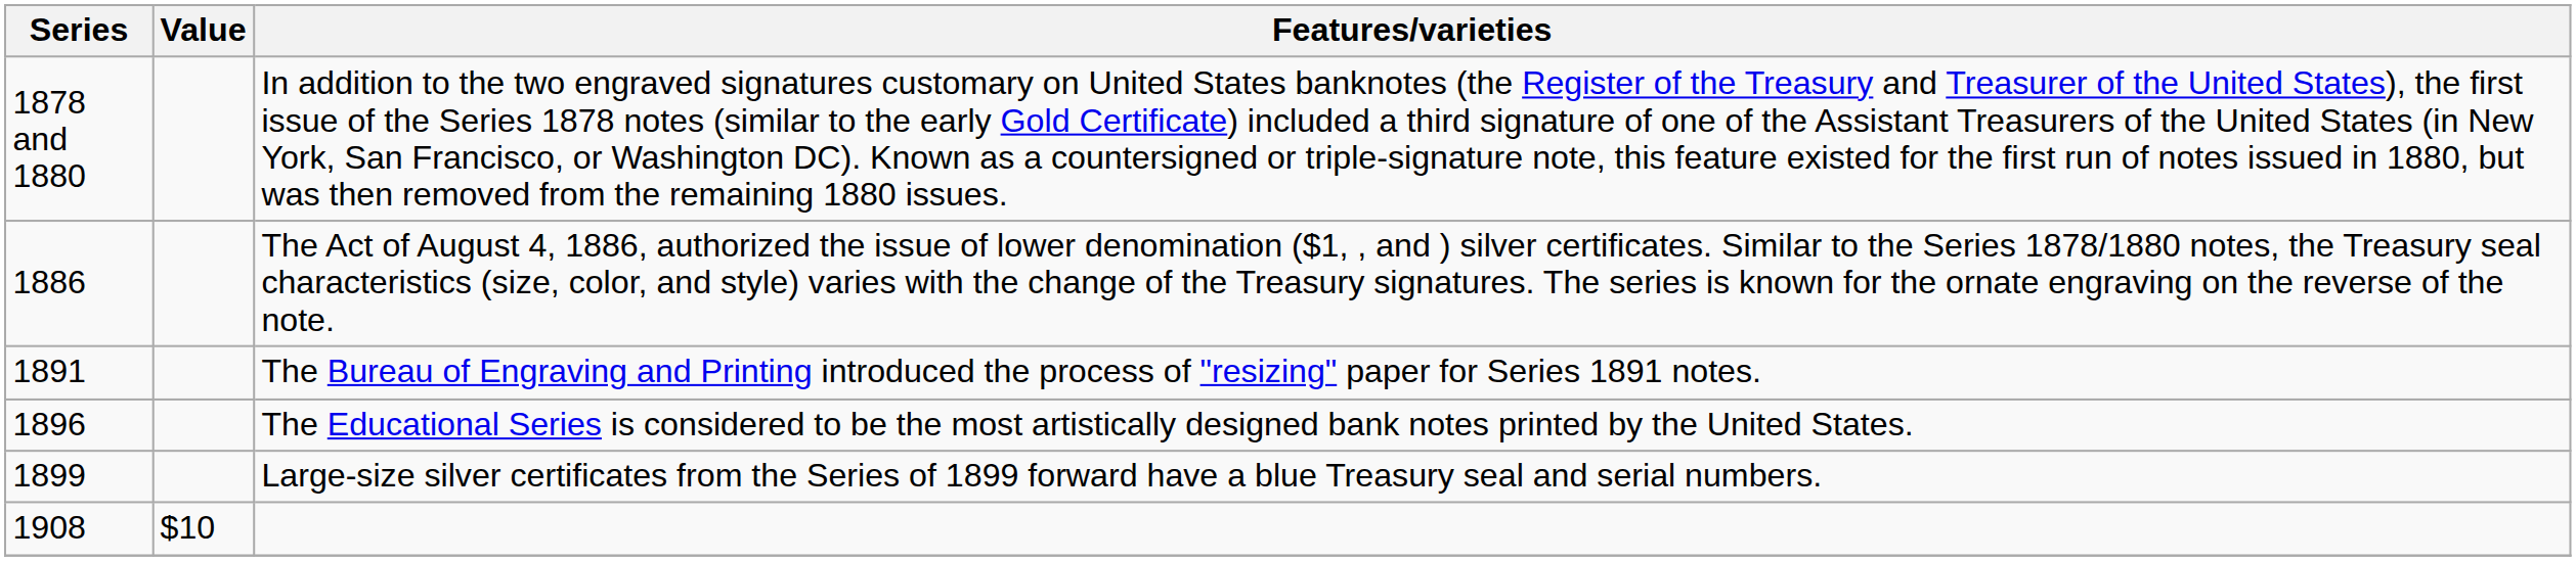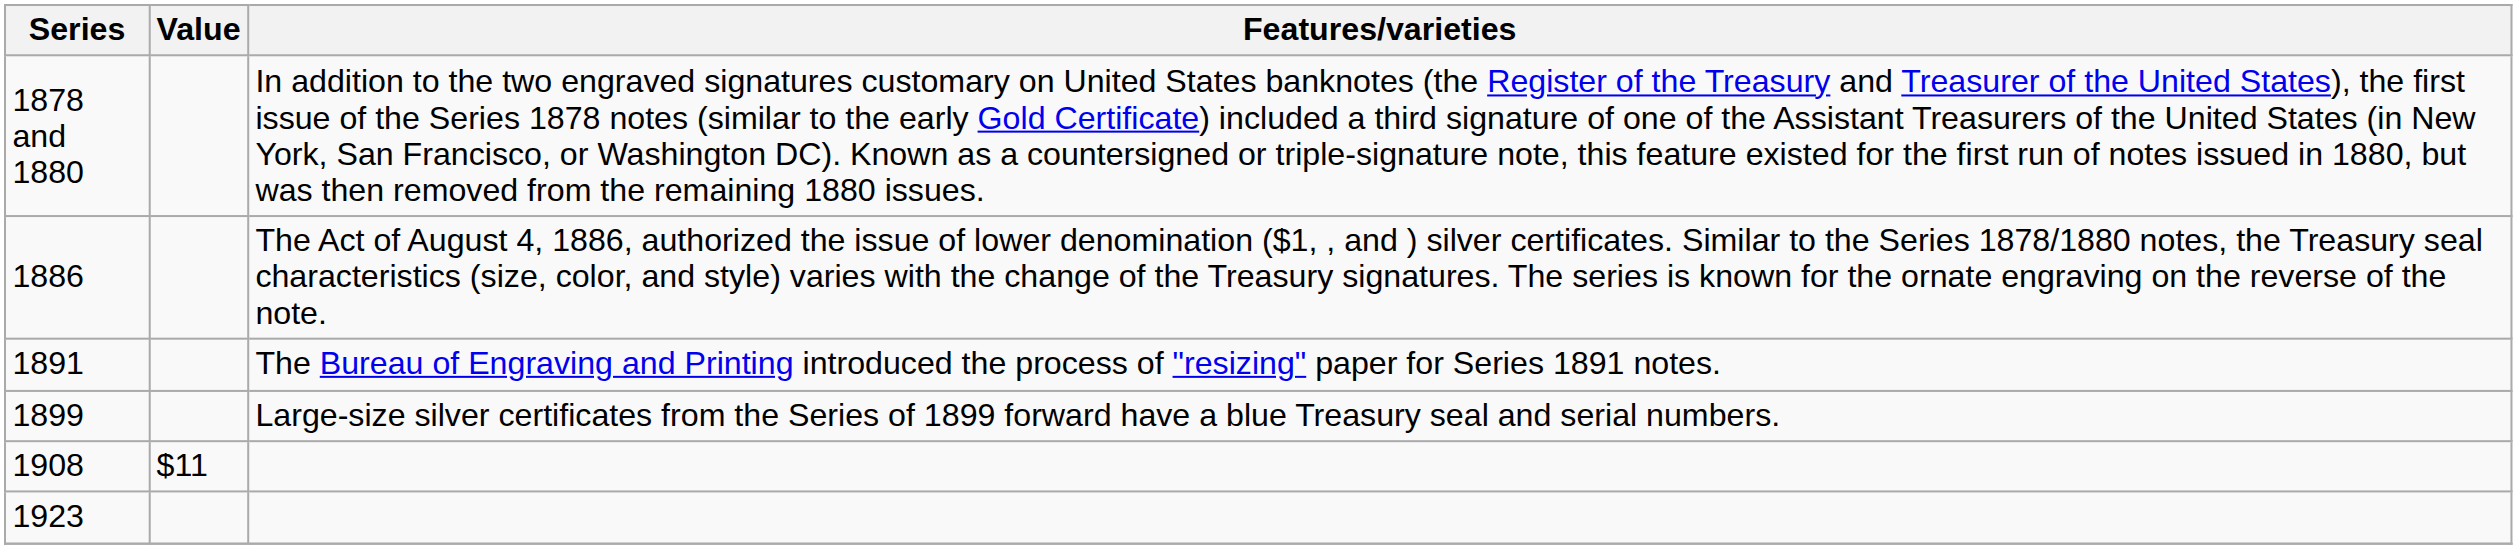- row: 1896 | The Educational Series is considered to be the most artistically designed bank notes printed by the United States.
1908 | Value: $10 -> $11
+ row: 1923
